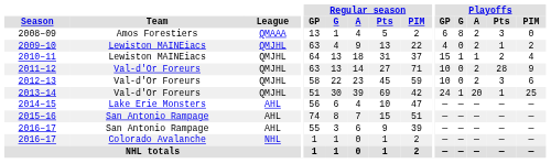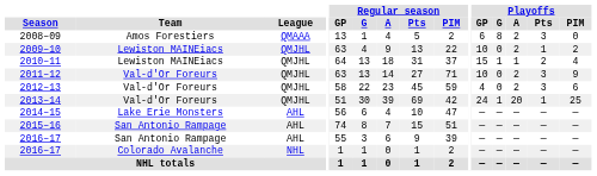2009–10 | Playoffs / GP: 4 -> 10
2011–12 | Playoffs / Pts: 28 -> 3
2012–13 | Playoffs / GP: 10 -> 4
